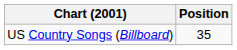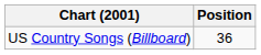US Country Songs (Billboard) | Position: 35 -> 36
